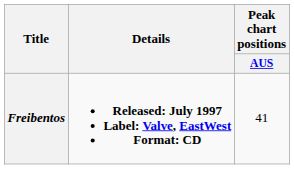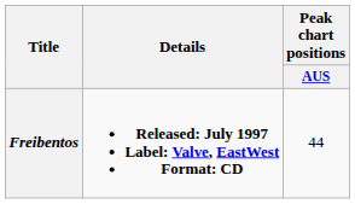Freibentos | Peak chart positions / AUS: 41 -> 44
